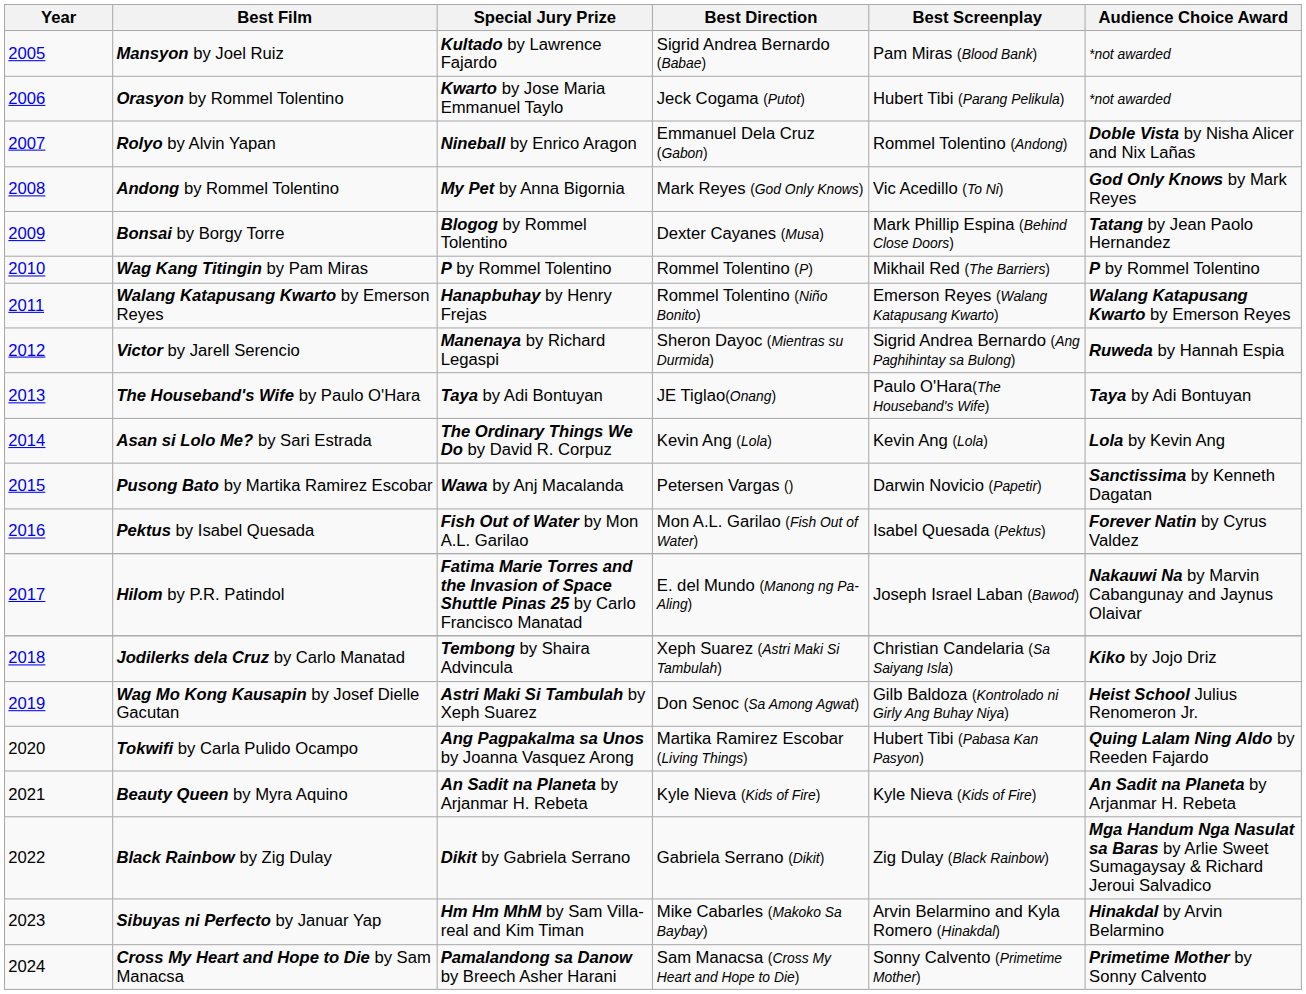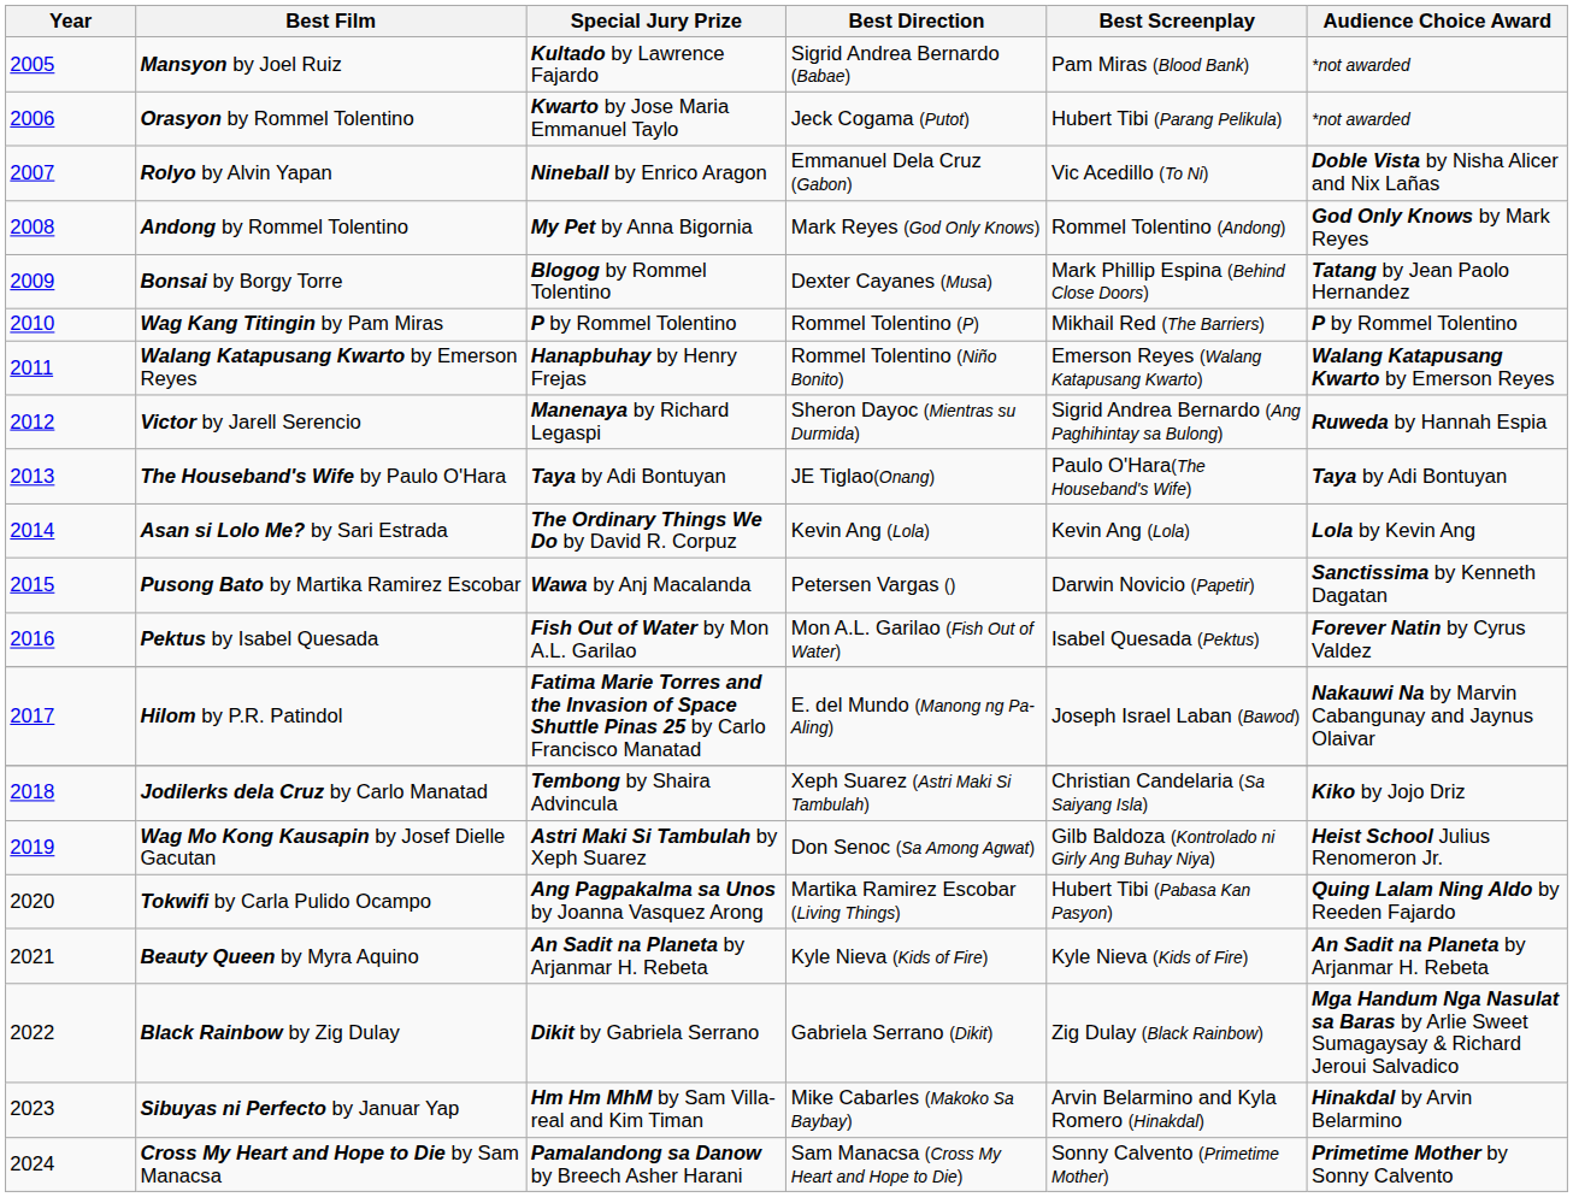Rolyo by Alvin Yapan | Best Screenplay: Rommel Tolentino (Andong) -> Vic Acedillo (To Ni)
Andong by Rommel Tolentino | Best Screenplay: Vic Acedillo (To Ni) -> Rommel Tolentino (Andong)
